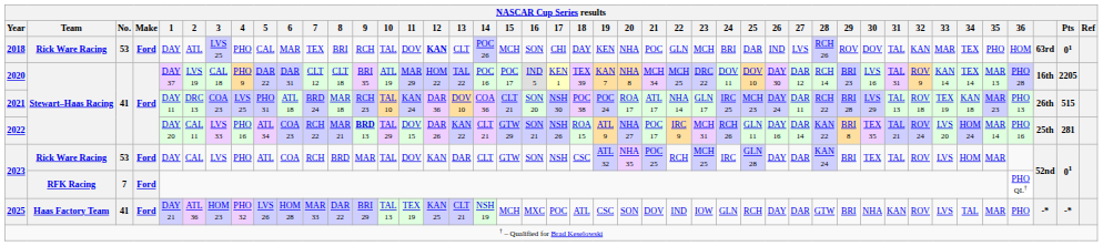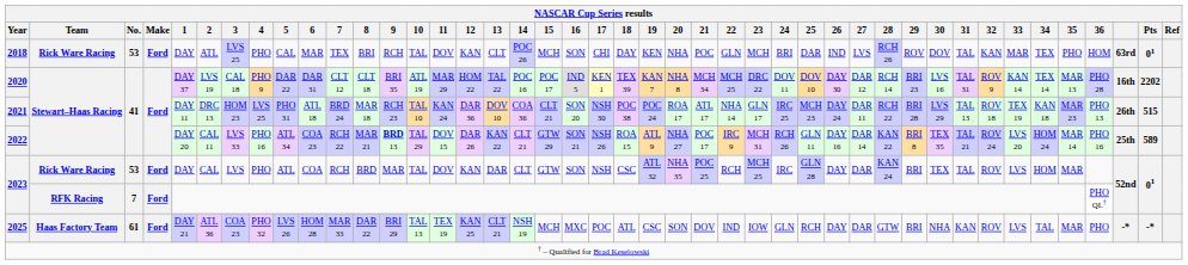2018 | 12: bold -> normal
2020 | Pts: 2205 -> 2202
2021 | 3: COA 23 -> HOM 23
2022 | Pts: 281 -> 589
2025 | No.: 41 -> 61
2025 | 3: HOM 23 -> COA 23
